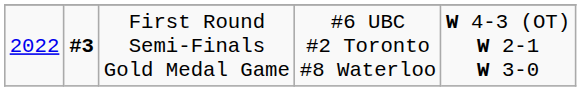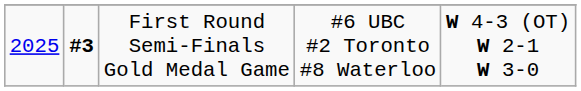First Round Semi-Finals Gold Medal Game | column 1: 2022 -> 2025
